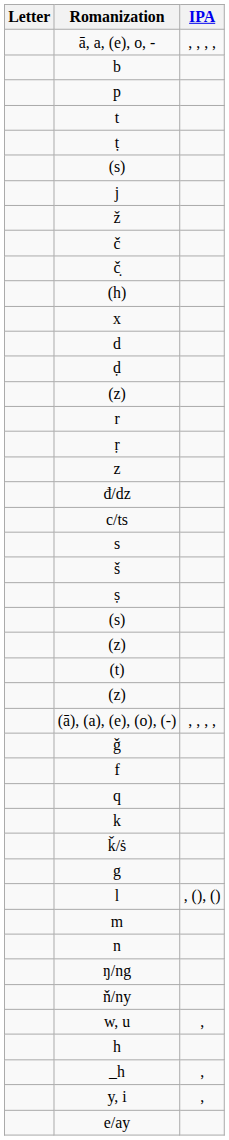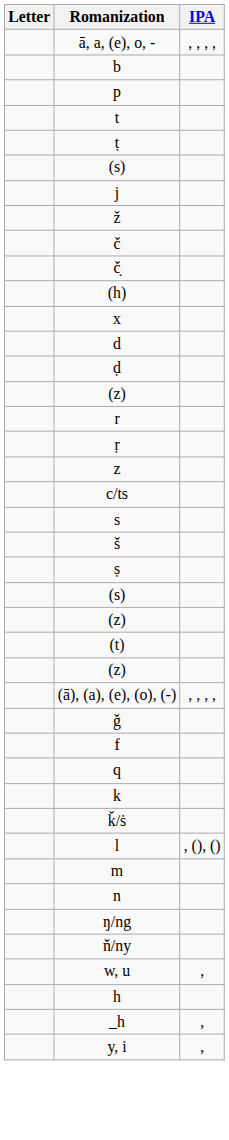- row: đ/dz
- row: g
- row: e/ay
